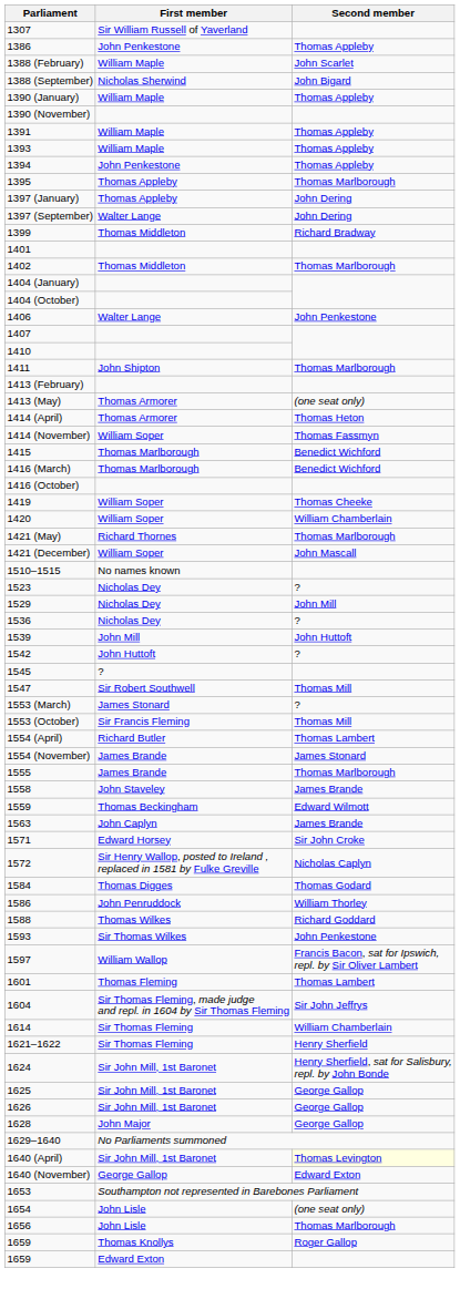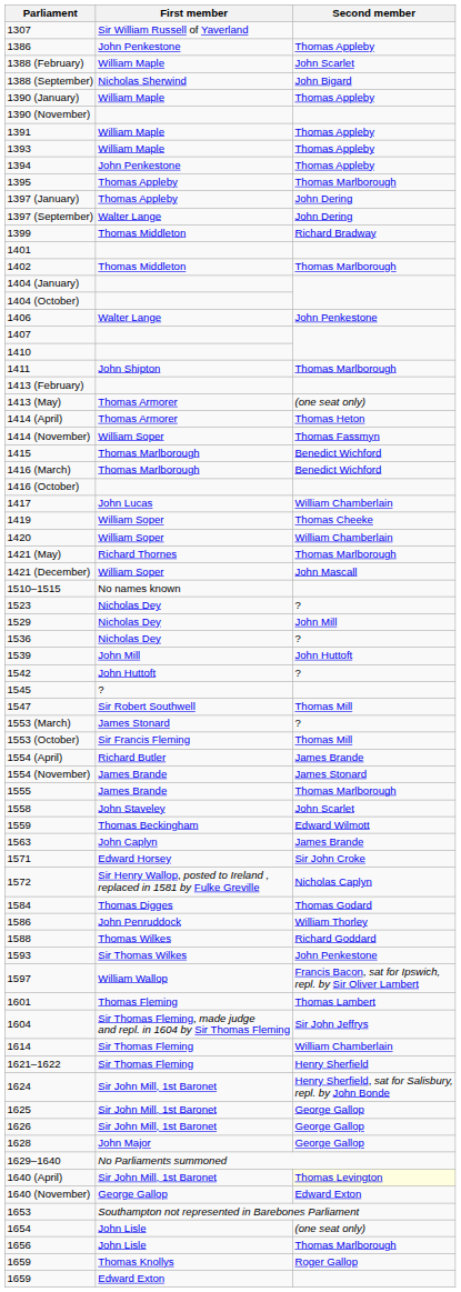+ row: 1417 | John Lucas | William Chamberlain
1554 (April) | Second member: Thomas Lambert -> James Brande
1558 | Second member: James Brande -> John Scarlet
